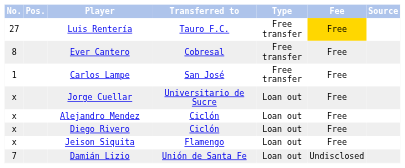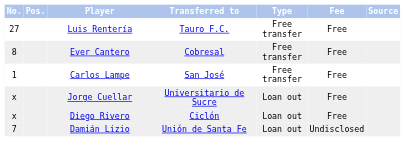Luis Rentería | Fee: gold background -> no background
- row: x | Alejandro Mendez | Ciclón | Loan out | Free
- row: x | Jeison Siquita | Flamengo | Loan out | Free
